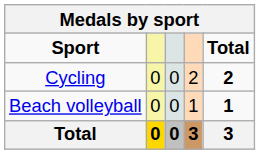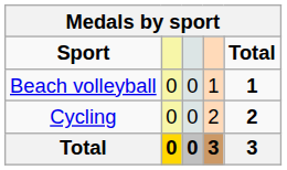rows swapped: Cycling <-> Beach volleyball
